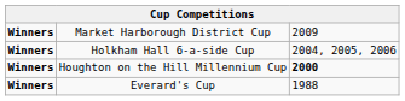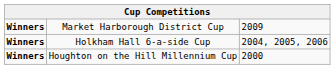Houghton on the Hill Millennium Cup | column 3: bold -> normal
- row: Winners | Everard's Cup | 1988
